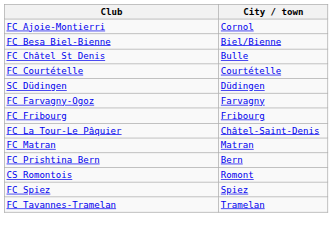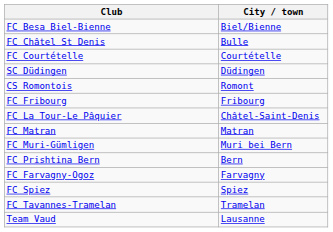- row: FC Ajoie-Montierri | Cornol
rows swapped: FC Farvagny-Ogoz <-> CS Romontois
+ row: FC Muri-Gümligen | Muri bei Bern
+ row: Team Vaud | Lausanne
